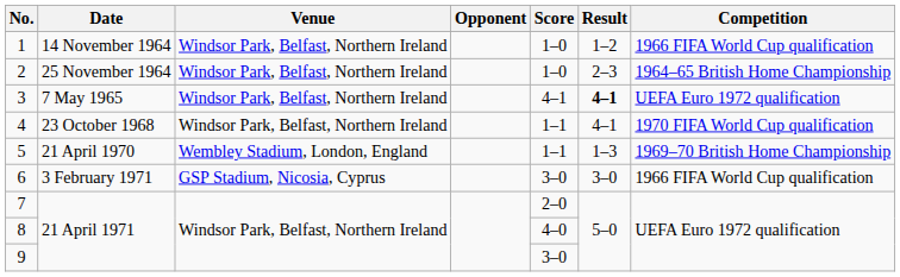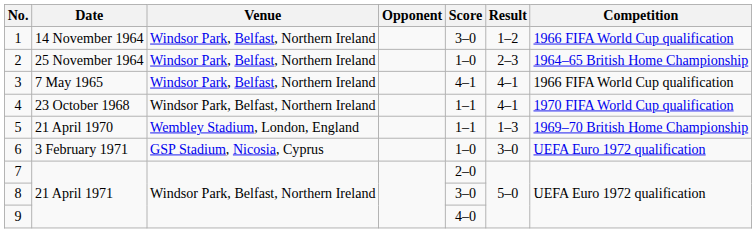1 | Score: 1–0 -> 3–0
3 | Result: bold -> normal
3 | Competition: UEFA Euro 1972 qualification -> 1966 FIFA World Cup qualification
6 | Score: 3–0 -> 1–0
6 | Competition: 1966 FIFA World Cup qualification -> UEFA Euro 1972 qualification
8 | Score: 4–0 -> 3–0
9 | Score: 3–0 -> 4–0
